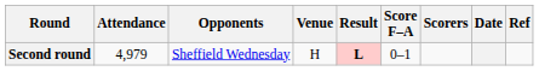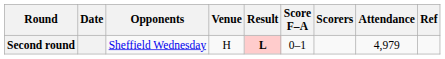columns swapped: Date <-> Attendance
